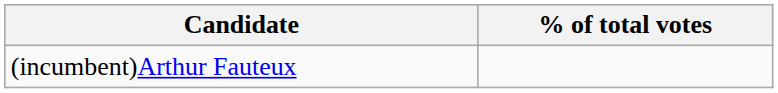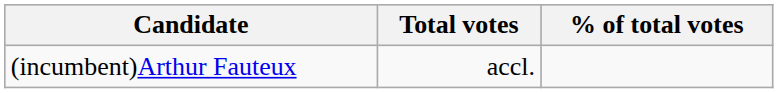+ column: Total votes | accl.
